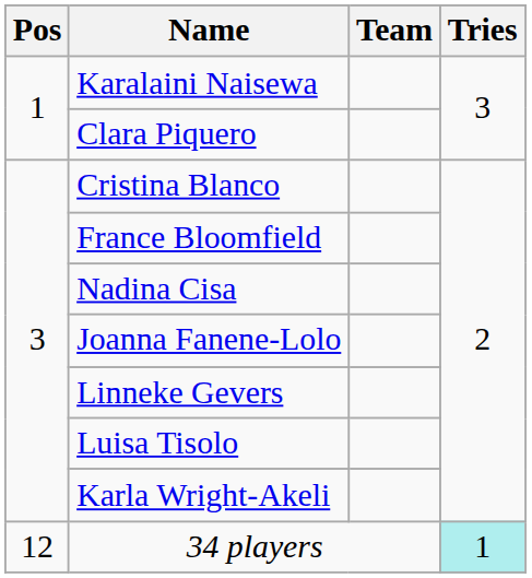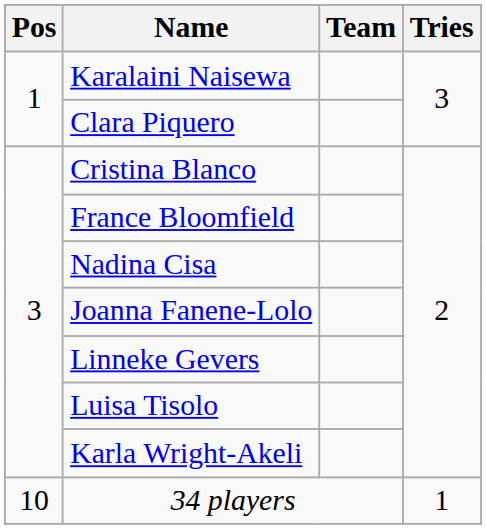34 players | Pos: 12 -> 10
34 players | Tries: paleturquoise background -> no background
